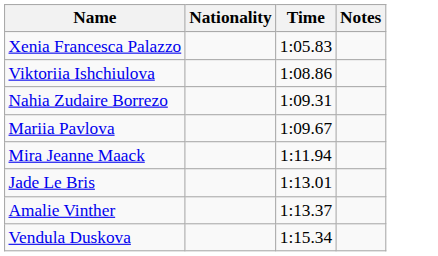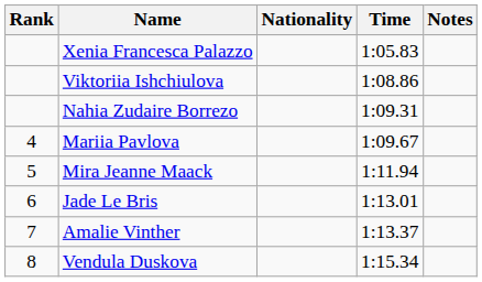+ column: Rank | 4 | 5 | 6 | 7 | 8
